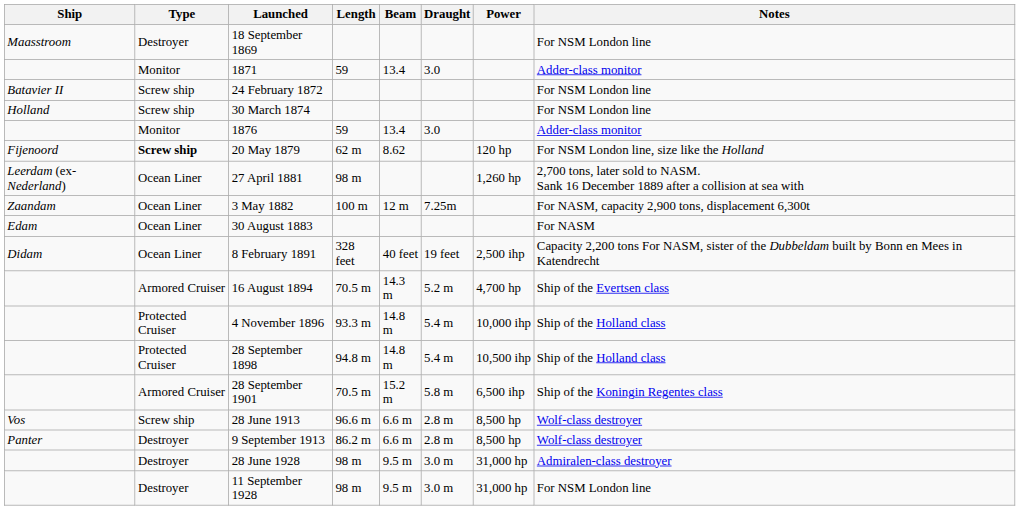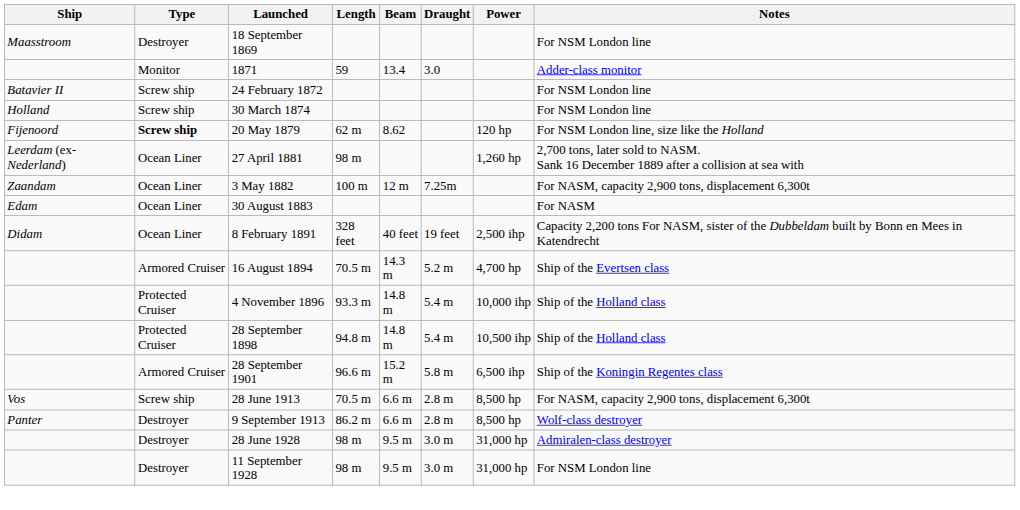- row: Monitor | 1876 | 59 | 13.4 | 3.0 | Adder-class monitor
28 September 1901 | Length: 70.5 m -> 96.6 m
28 June 1913 | Length: 96.6 m -> 70.5 m
28 June 1913 | Notes: Wolf-class destroyer -> For NASM, capacity 2,900 tons, displacement 6,300t
